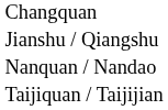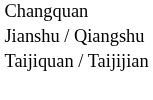- row: Nanquan / Nandao
